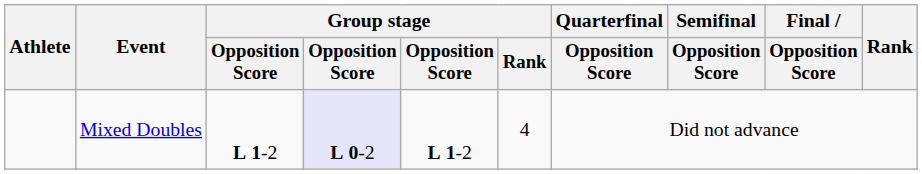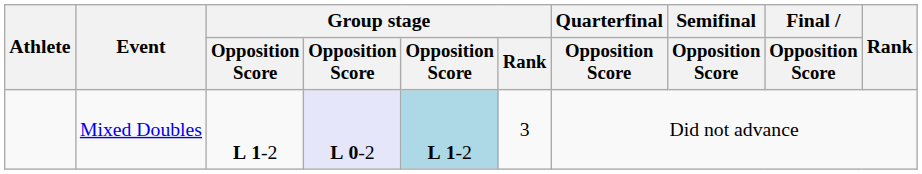Mixed Doubles | column 5: no background -> lightblue background
Mixed Doubles | Group stage / Rank: 4 -> 3
